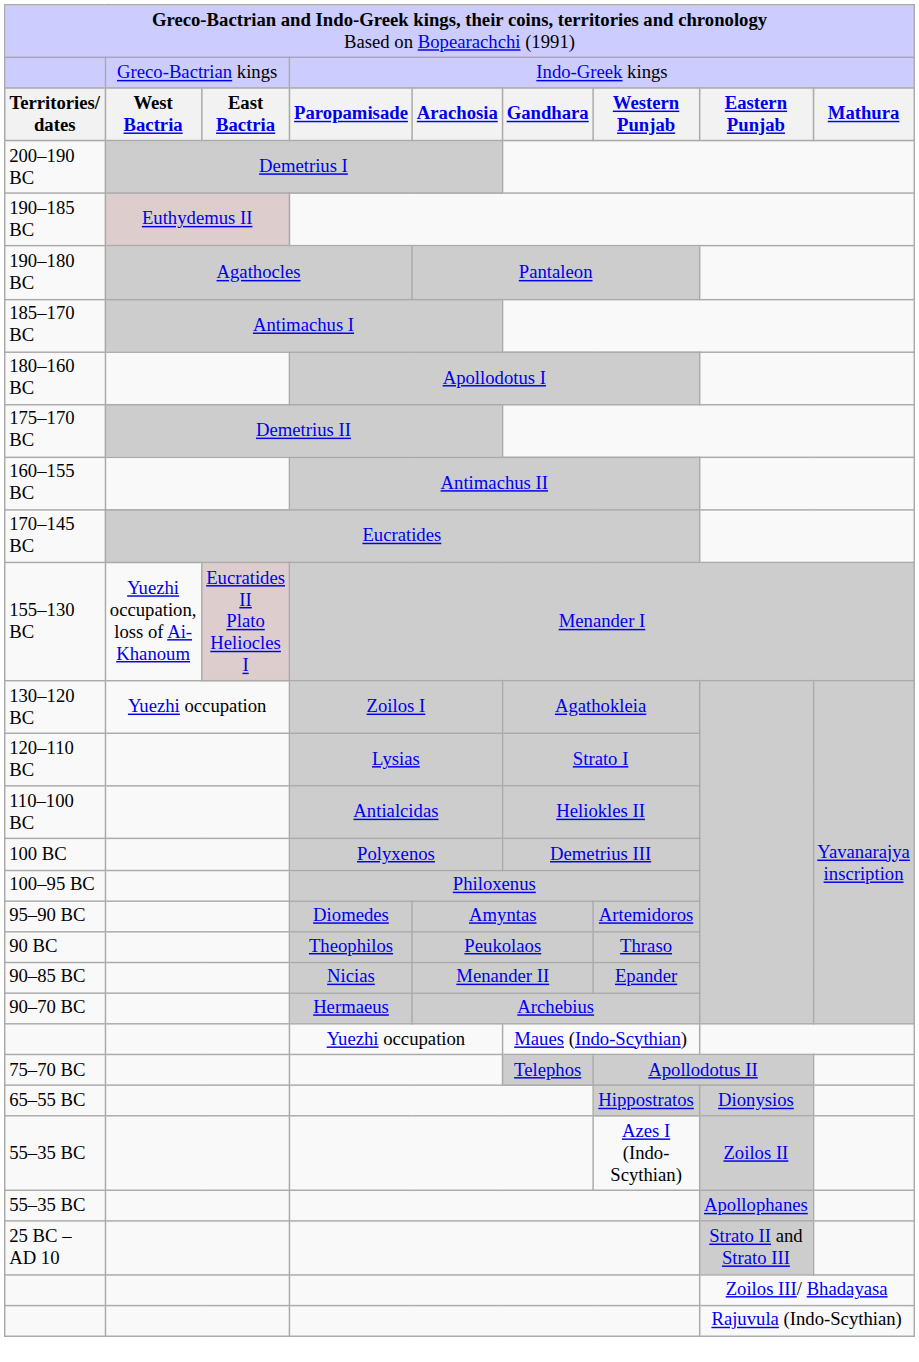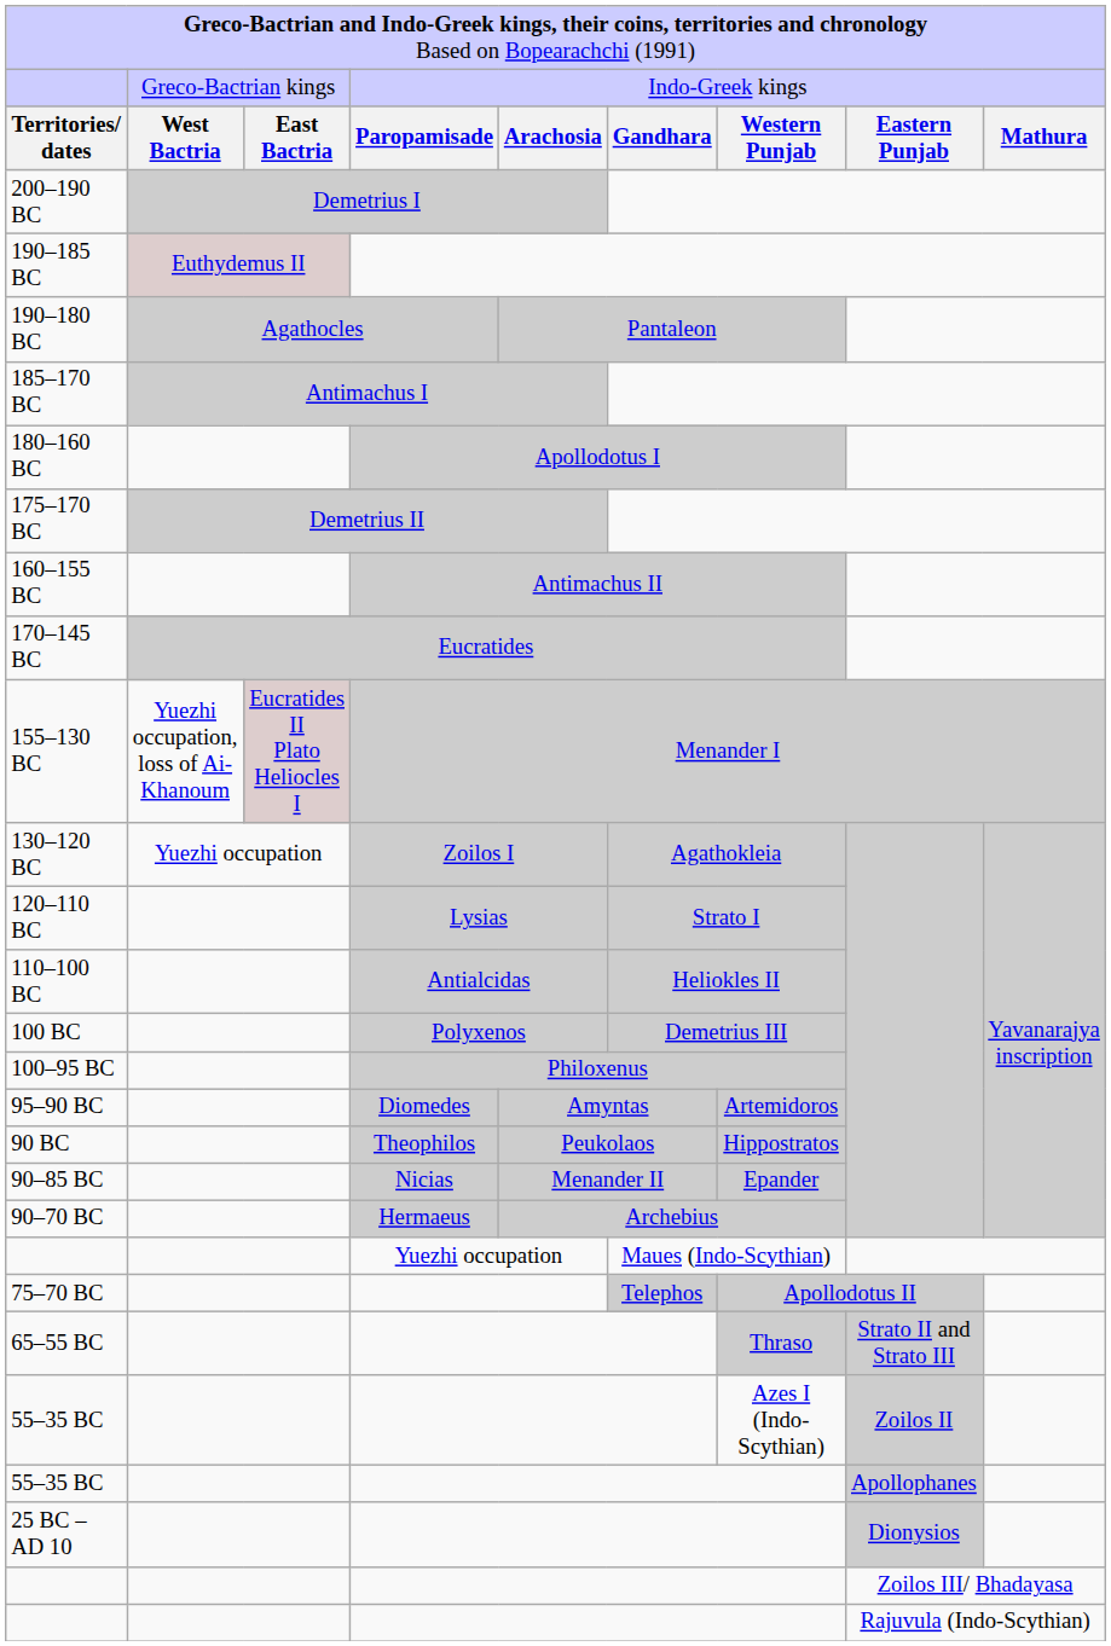90 BC | column 7: Thraso -> Hippostratos
65–55 BC | column 7: Hippostratos -> Thraso
65–55 BC | column 8: Dionysios -> Strato II and Strato III
25 BC – AD 10 | column 8: Strato II and Strato III -> Dionysios
